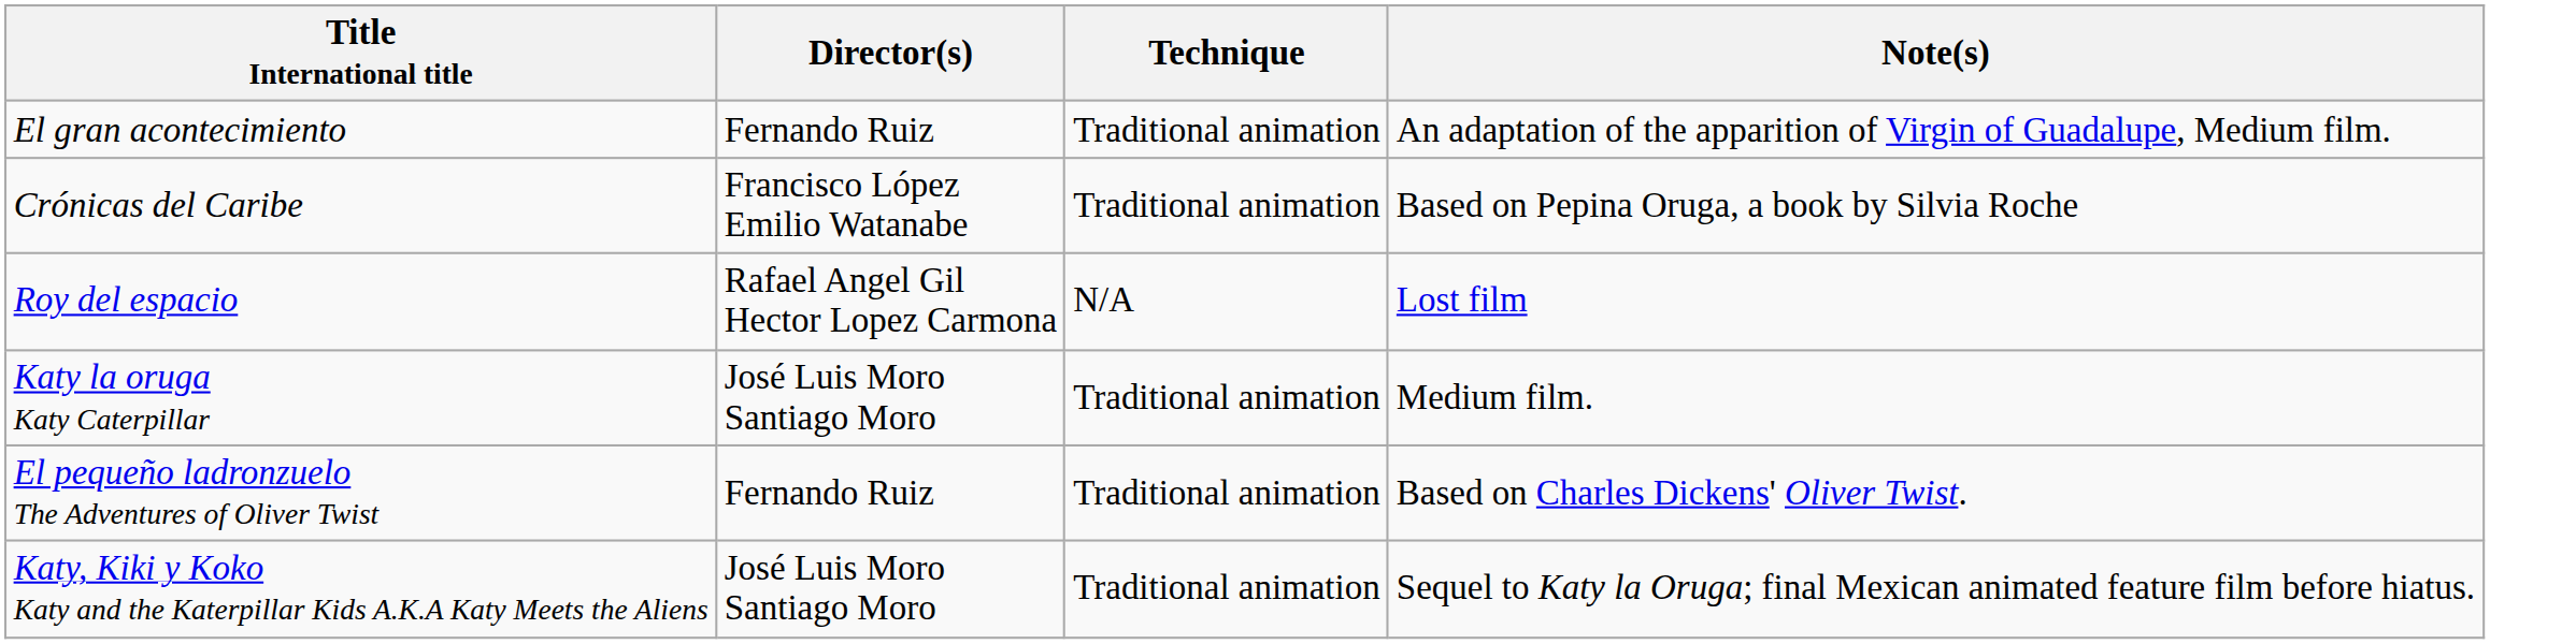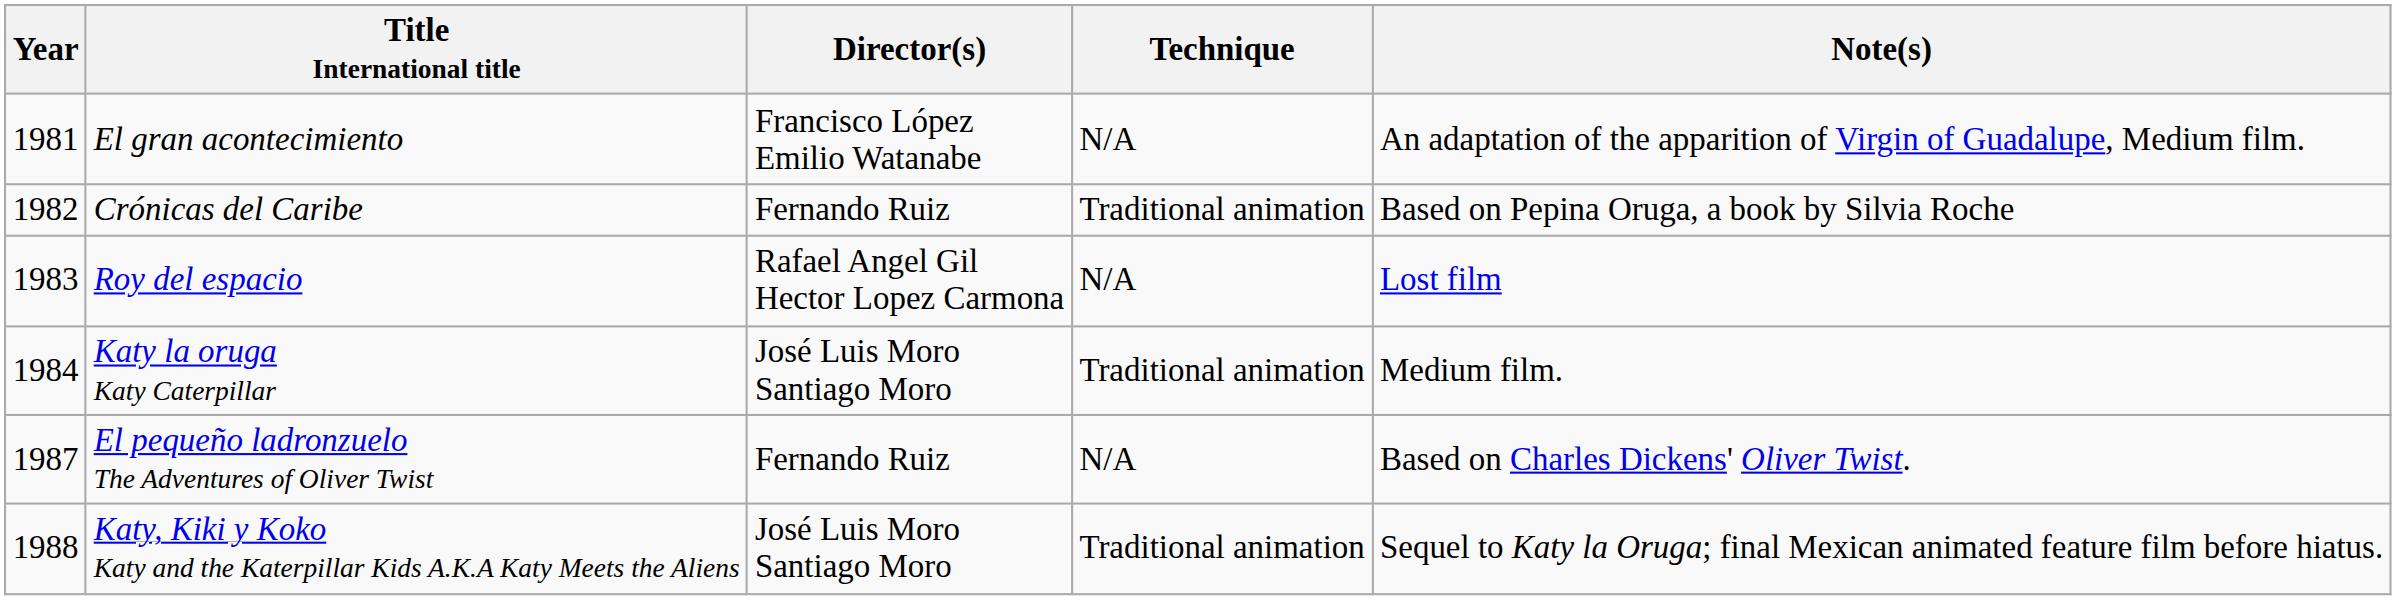+ column: Year | 1981 | 1982 | 1983 | 1984 | 1987 | 1988
El gran acontecimiento | Director(s): Fernando Ruiz -> Francisco López Emilio Watanabe
El gran acontecimiento | Technique: Traditional animation -> N/A
Crónicas del Caribe | Director(s): Francisco López Emilio Watanabe -> Fernando Ruiz
El pequeño ladronzuelo The Adventures of Oliver Twist | Technique: Traditional animation -> N/A
